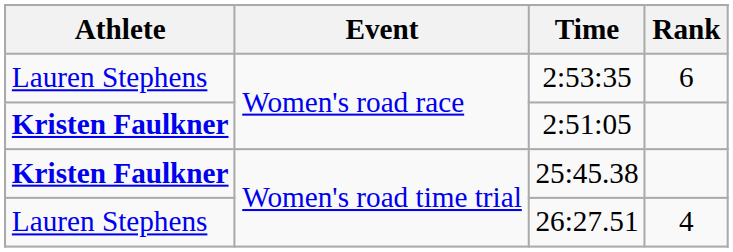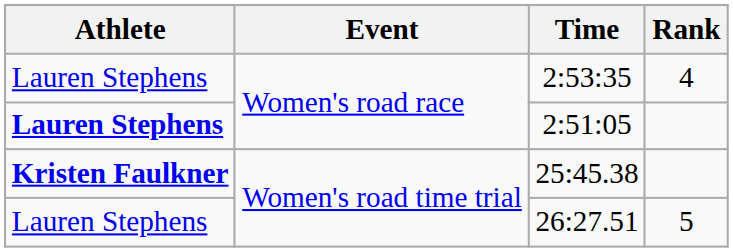2:53:35 | Rank: 6 -> 4
2:51:05 | Athlete: Kristen Faulkner -> Lauren Stephens
26:27.51 | Rank: 4 -> 5
